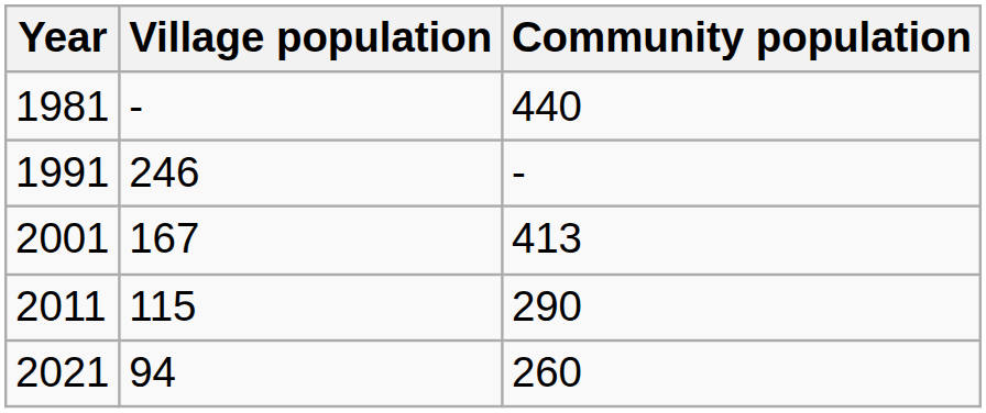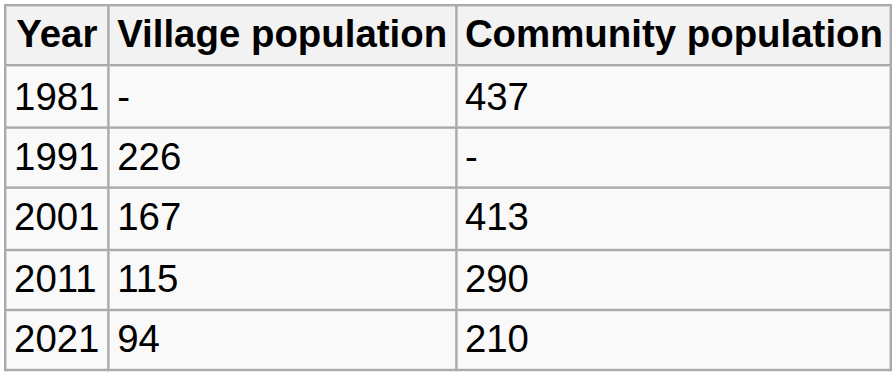1981 | Community population: 440 -> 437
1991 | Village population: 246 -> 226
2021 | Community population: 260 -> 210
